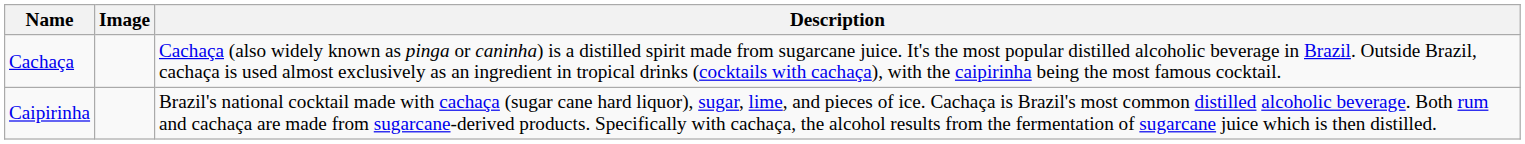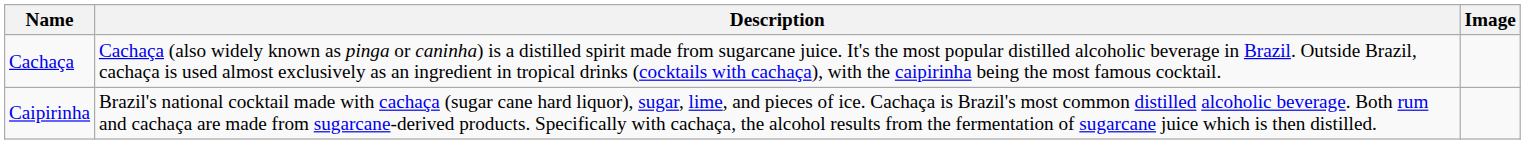columns swapped: Image <-> Description
